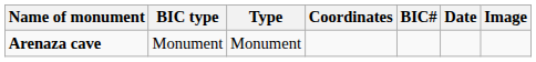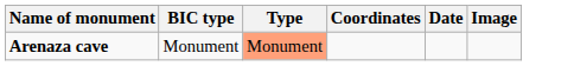- column: BIC#
Arenaza cave | Type: no background -> lightsalmon background
